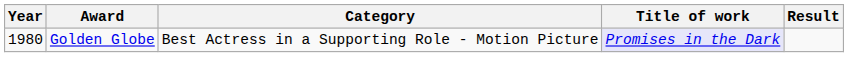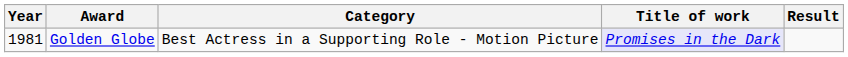Golden Globe | Year: 1980 -> 1981
